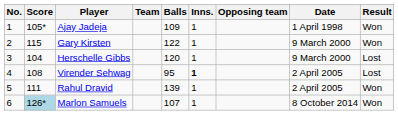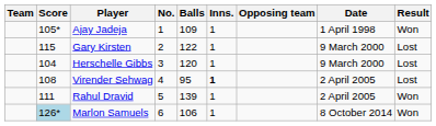columns swapped: No. <-> Team
Gary Kirsten | Result: Won -> Lost
Marlon Samuels | Balls: 107 -> 106
